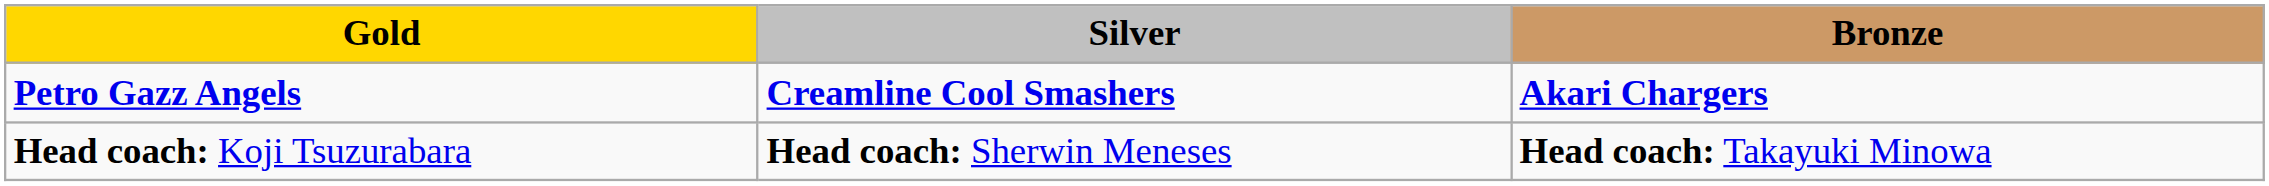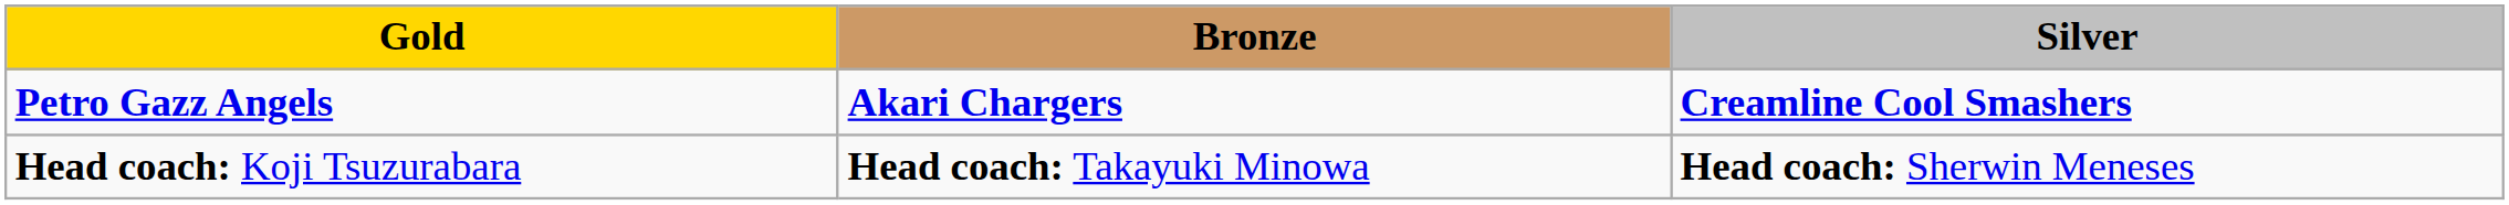columns swapped: Silver <-> Bronze
